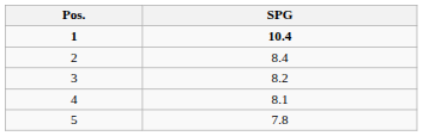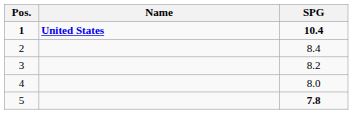+ column: Name | United States
4 | SPG: 8.1 -> 8.0
5 | SPG: normal -> bold
